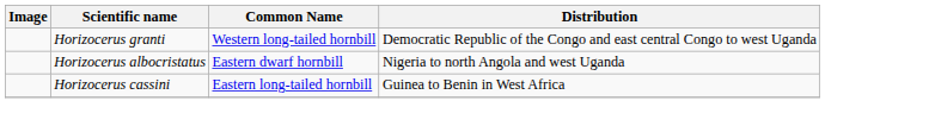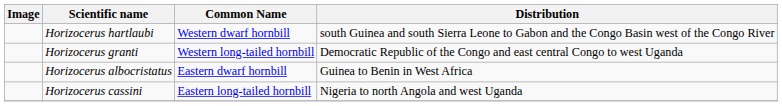+ row: Horizocerus hartlaubi | Western dwarf hornbill | south Guinea and south Sierra Leone to Gabon and the Congo Basin west of the Congo River
Horizocerus albocristatus | Distribution: Nigeria to north Angola and west Uganda -> Guinea to Benin in West Africa
Horizocerus cassini | Distribution: Guinea to Benin in West Africa -> Nigeria to north Angola and west Uganda
